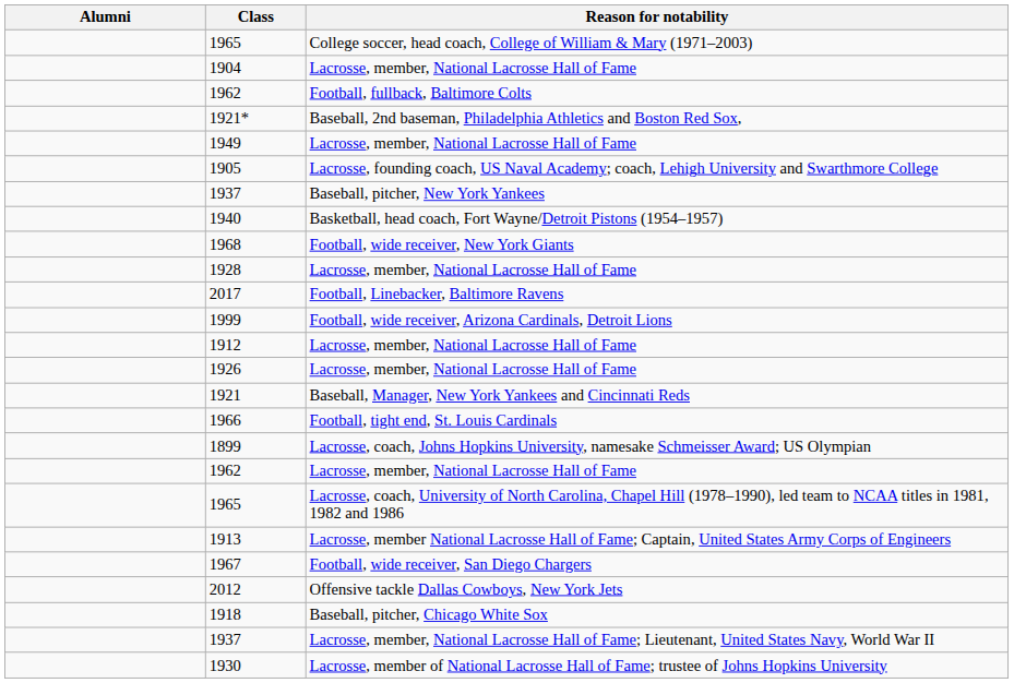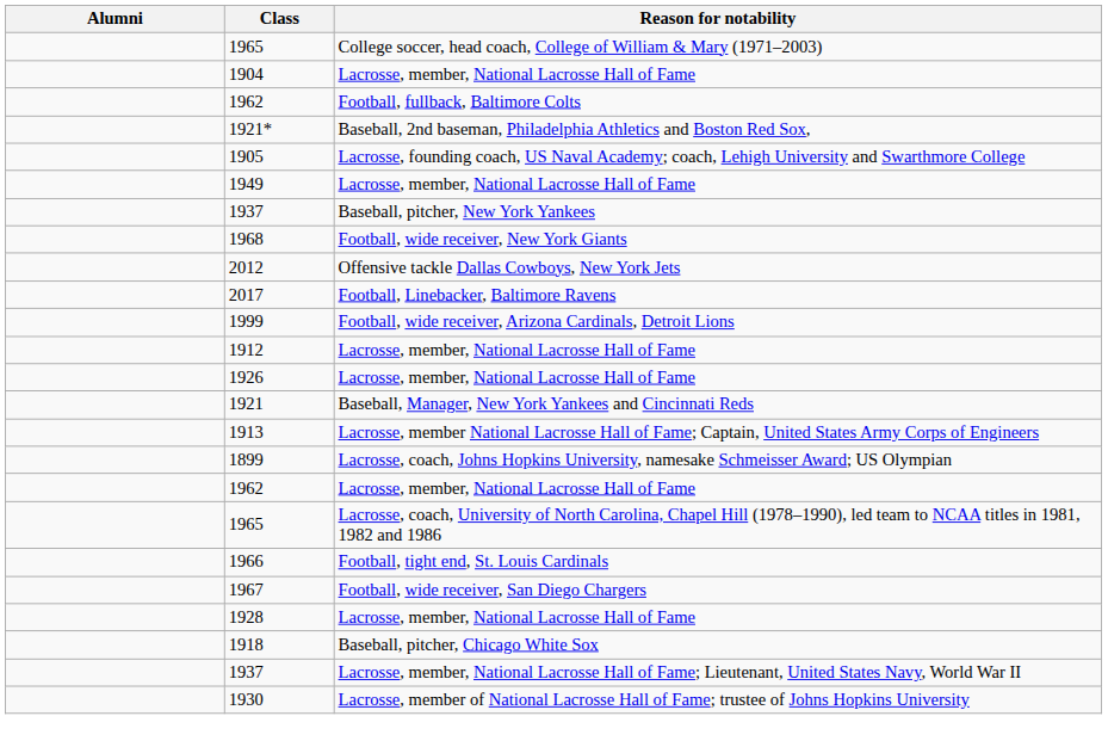rows swapped: 1905 <-> 1949
- row: 1940 | Basketball, head coach, Fort Wayne/Detroit Pistons (1954–1957)
rows swapped: 1928 <-> 2012
rows swapped: 1966 <-> 1913
